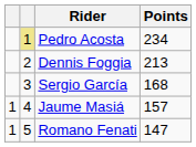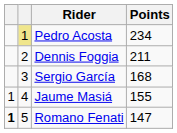Dennis Foggia | Points: 213 -> 211
Jaume Masiá | Points: 157 -> 155
Romano Fenati | column 1: normal -> bold
